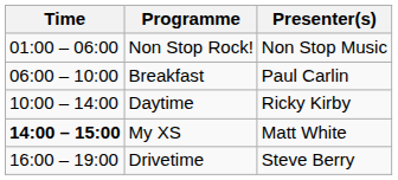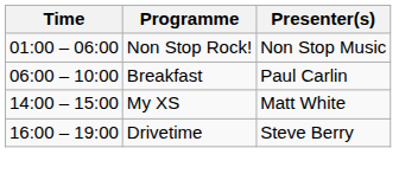- row: 10:00 – 14:00 | Daytime | Ricky Kirby
My XS | Time: bold -> normal
